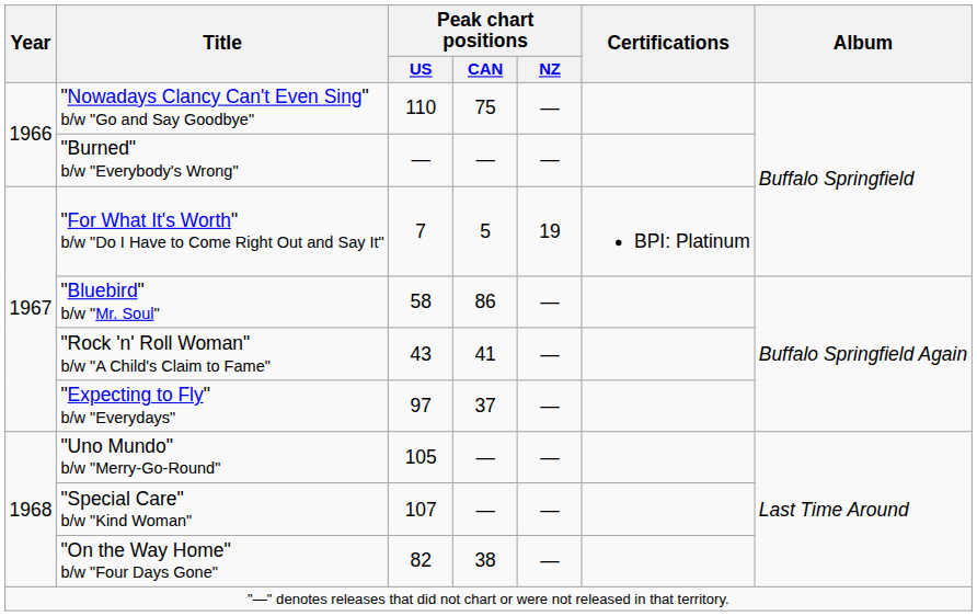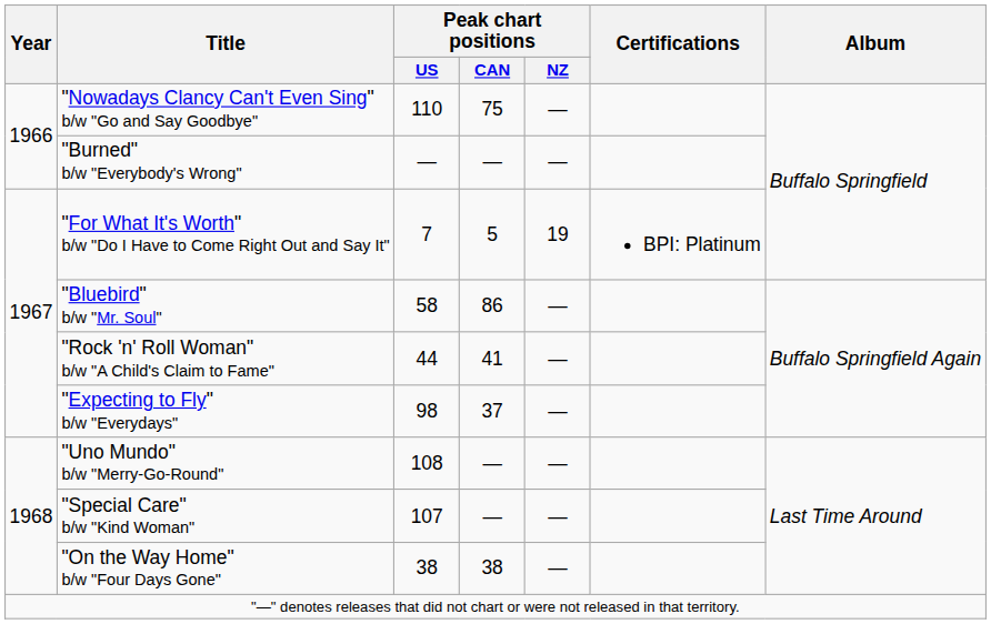"Rock 'n' Roll Woman" b/w "A Child's Claim to Fame" | Peak chart positions / US: 43 -> 44
"Expecting to Fly" b/w "Everydays" | Peak chart positions / US: 97 -> 98
"Uno Mundo" b/w "Merry-Go-Round" | Peak chart positions / US: 105 -> 108
"On the Way Home" b/w "Four Days Gone" | Peak chart positions / US: 82 -> 38
